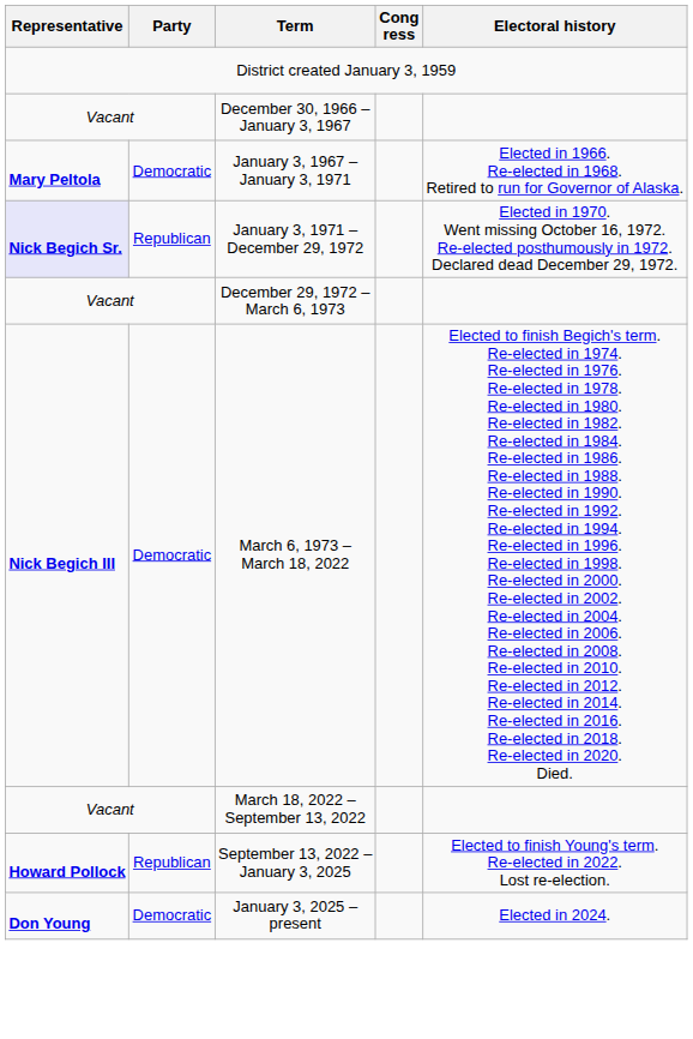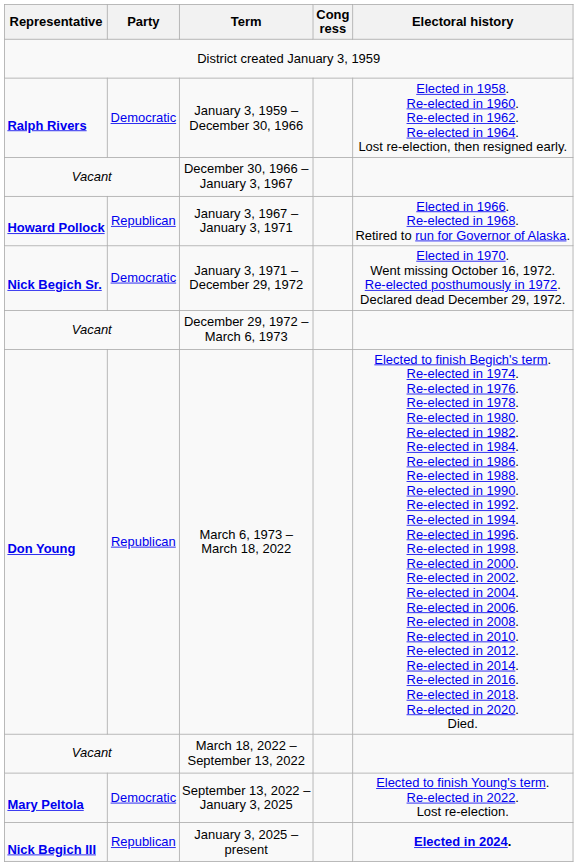+ row: Ralph Rivers | Democratic | January 3, 1959 – December 30, 1966 | Elected in 1958. Re-elected in 1960. Re-elected in 1962. Re-elected in 1964. Lost re-election, then resigned early.
January 3, 1967 – January 3, 1971 | Representative: Mary Peltola -> Howard Pollock
January 3, 1967 – January 3, 1971 | Party: Democratic -> Republican
January 3, 1971 – December 29, 1972 | Representative: lavender background -> no background
January 3, 1971 – December 29, 1972 | Party: Republican -> Democratic
March 6, 1973 – March 18, 2022 | Representative: Nick Begich III -> Don Young
March 6, 1973 – March 18, 2022 | Party: Democratic -> Republican
September 13, 2022 – January 3, 2025 | Representative: Howard Pollock -> Mary Peltola
September 13, 2022 – January 3, 2025 | Party: Republican -> Democratic
January 3, 2025 – present | Representative: Don Young -> Nick Begich III
January 3, 2025 – present | Party: Democratic -> Republican
January 3, 2025 – present | Electoral history: normal -> bold
